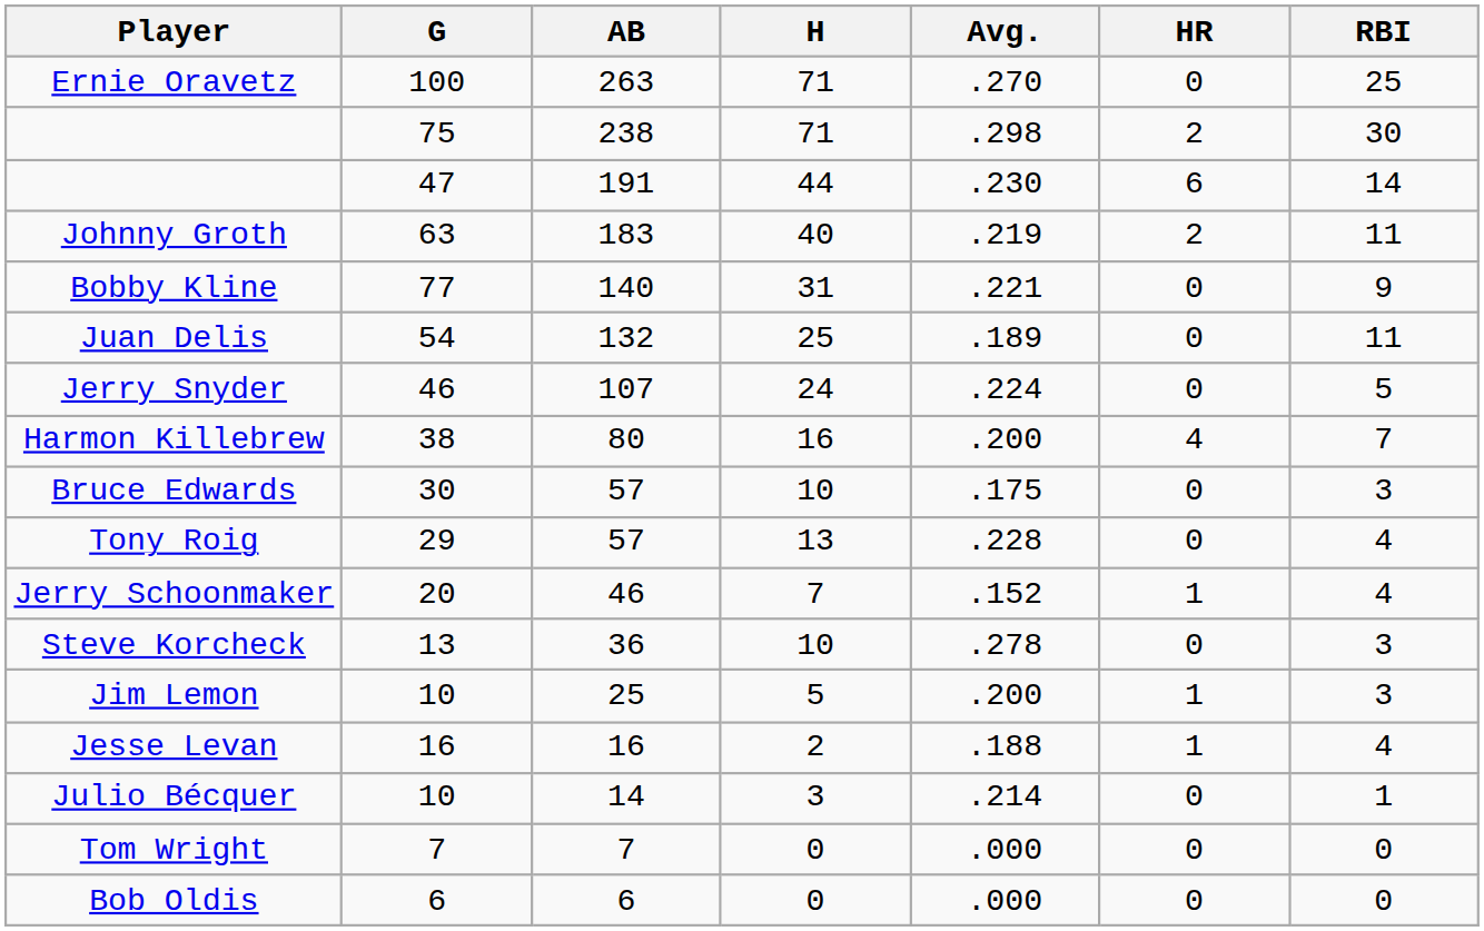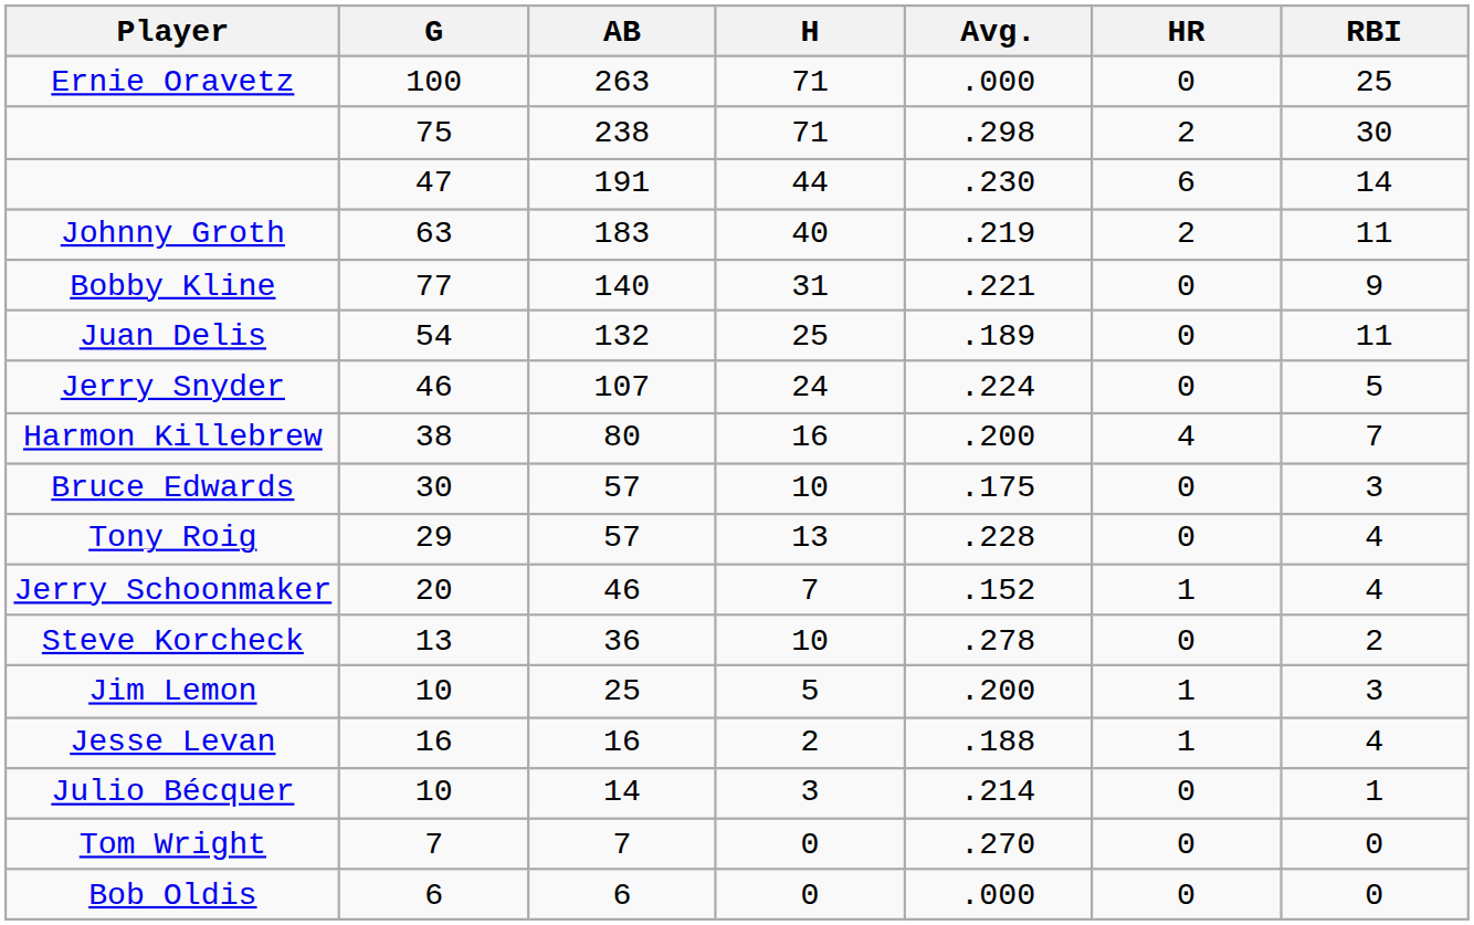Ernie Oravetz | Avg.: .270 -> .000
Steve Korcheck | RBI: 3 -> 2
Tom Wright | Avg.: .000 -> .270
